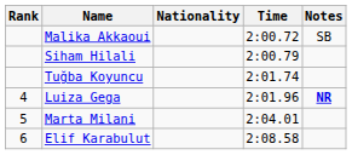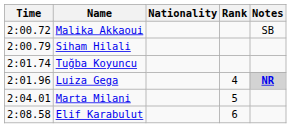columns swapped: Rank <-> Time
Luiza Gega | Notes: no background -> lightgrey background
